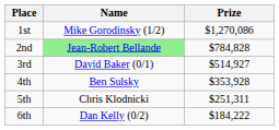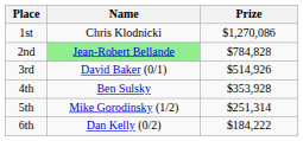1st | Name: Mike Gorodinsky (1/2) -> Chris Klodnicki
3rd | Prize: $514,927 -> $514,926
5th | Name: Chris Klodnicki -> Mike Gorodinsky (1/2)
5th | Prize: $251,311 -> $251,314
